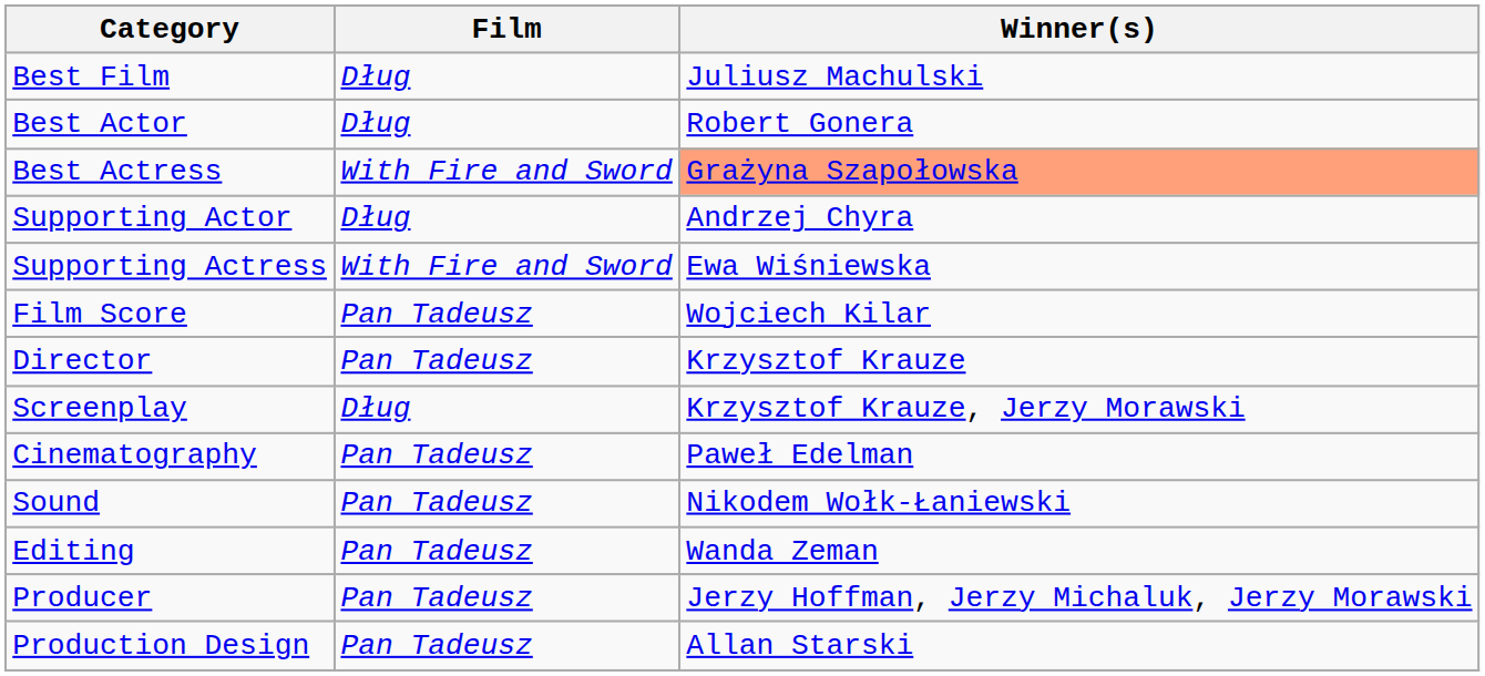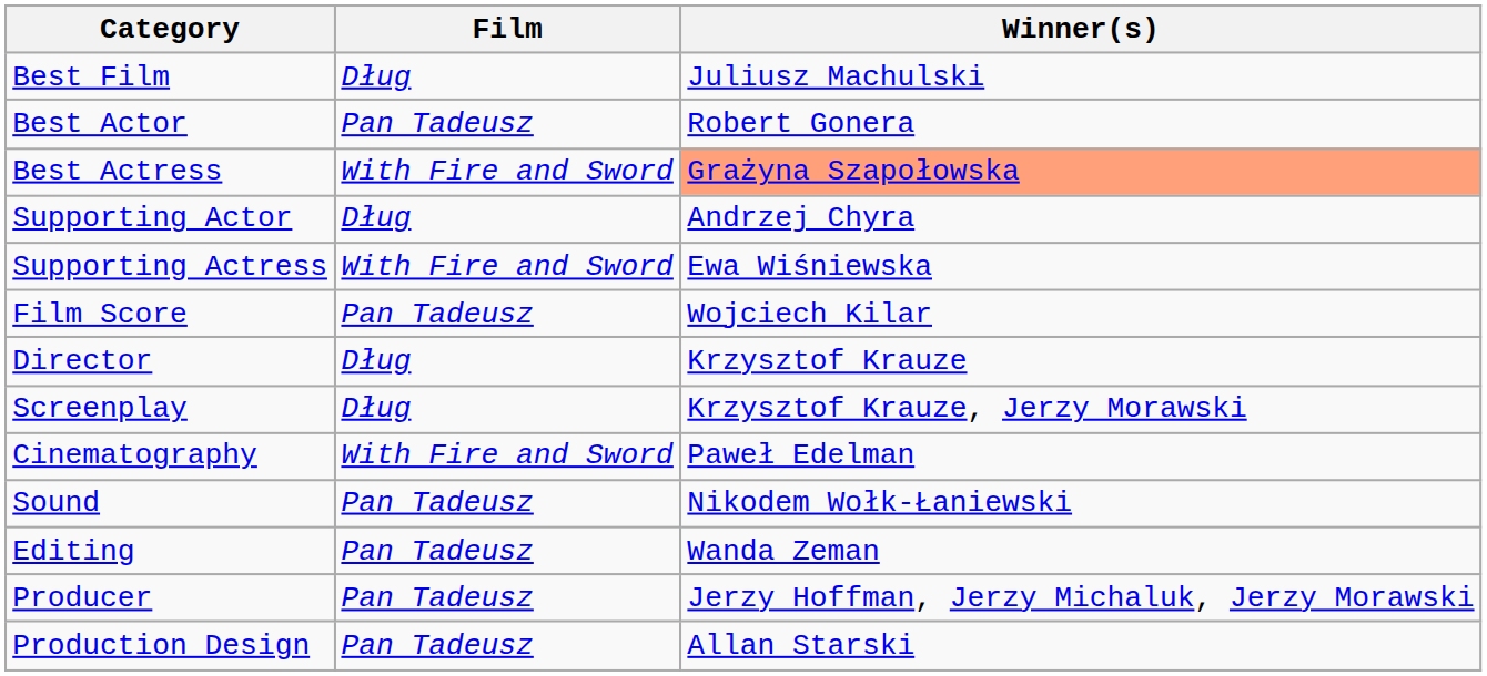Best Actor | Film: Dług -> Pan Tadeusz
Director | Film: Pan Tadeusz -> Dług
Cinematography | Film: Pan Tadeusz -> With Fire and Sword
